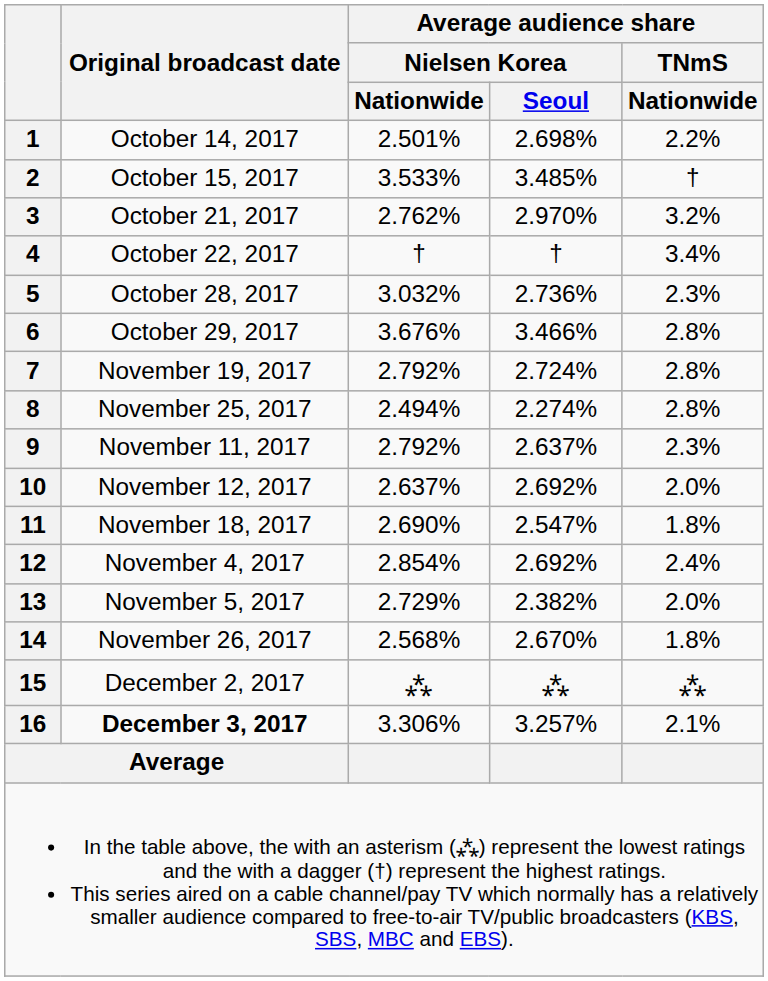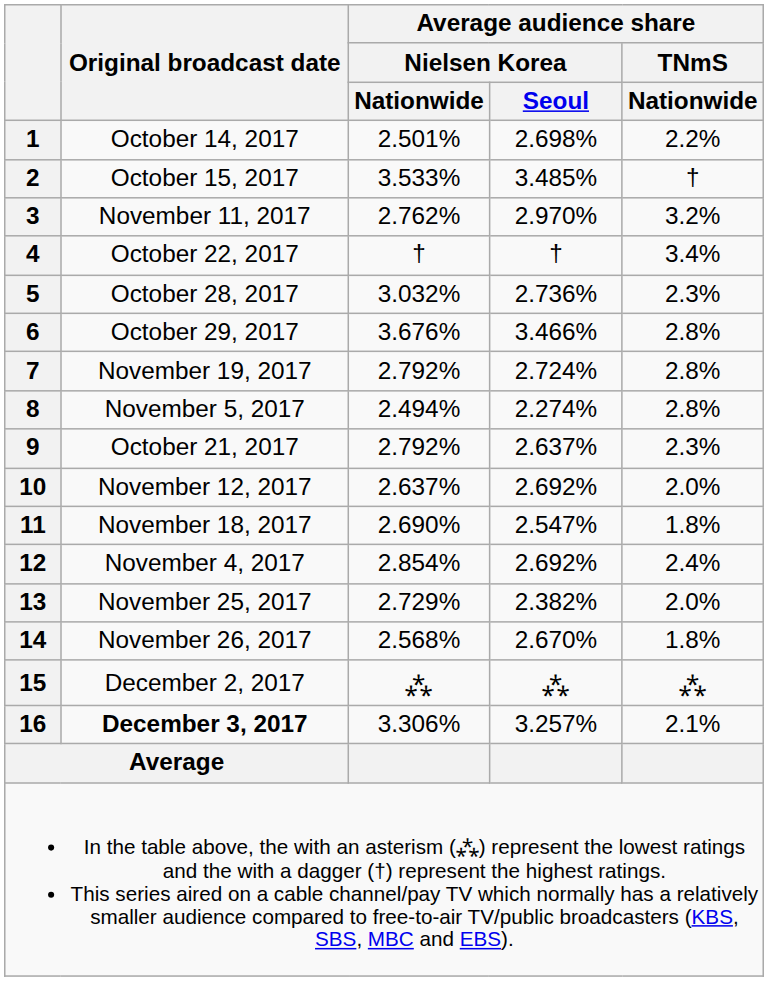3 | Original broadcast date: October 21, 2017 -> November 11, 2017
8 | Original broadcast date: November 25, 2017 -> November 5, 2017
9 | Original broadcast date: November 11, 2017 -> October 21, 2017
13 | Original broadcast date: November 5, 2017 -> November 25, 2017
